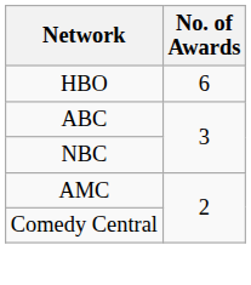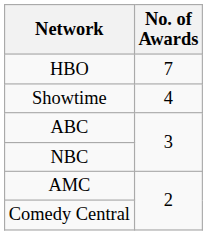HBO | No. of Awards: 6 -> 7
+ row: Showtime | 4
